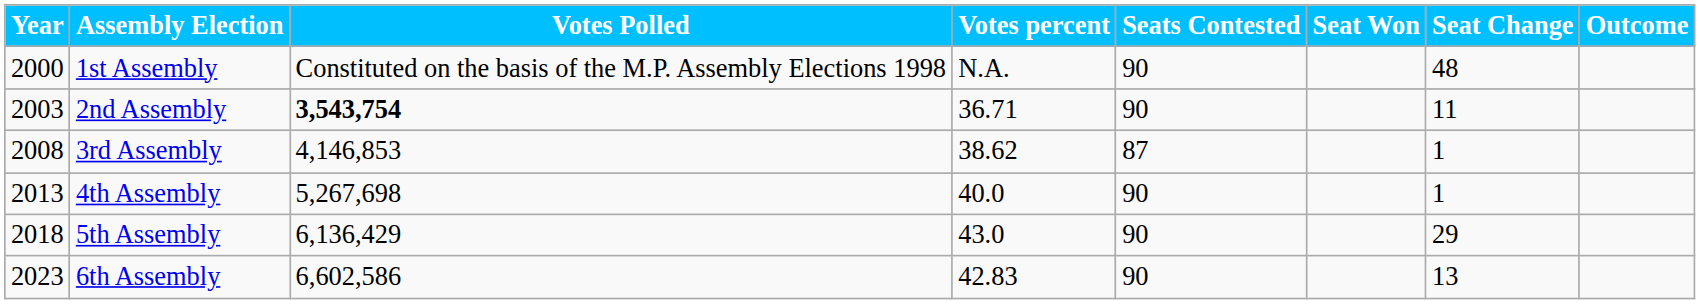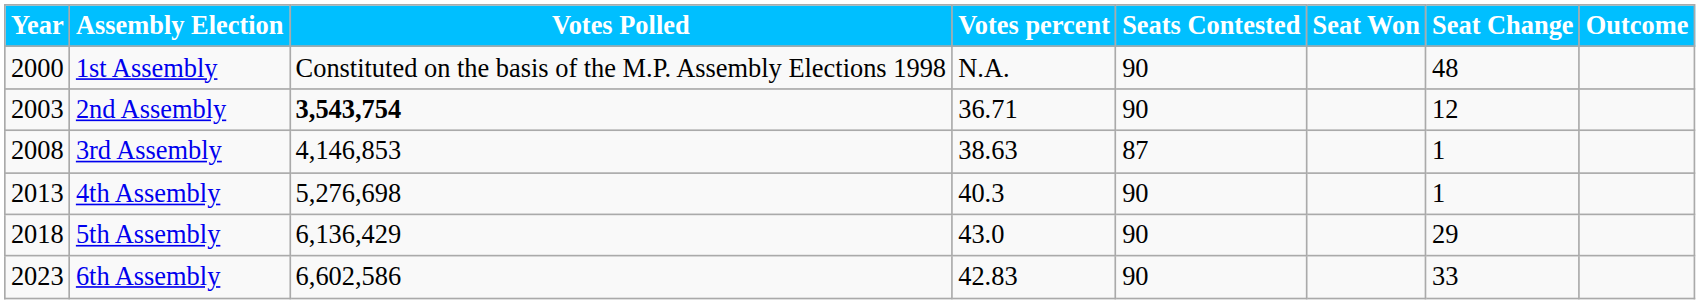2nd Assembly | Seat Change: 11 -> 12
3rd Assembly | Votes percent: 38.62 -> 38.63
4th Assembly | Votes Polled: 5,267,698 -> 5,276,698
4th Assembly | Votes percent: 40.0 -> 40.3
6th Assembly | Seat Change: 13 -> 33
